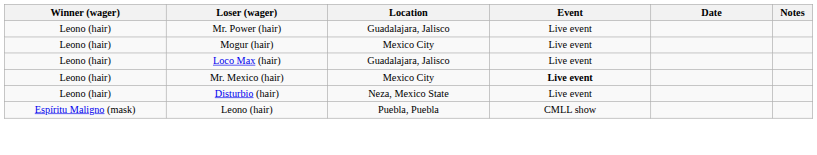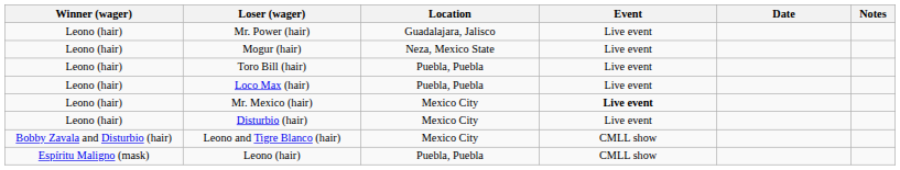Mogur (hair) | Location: Mexico City -> Neza, Mexico State
+ row: Leono (hair) | Toro Bill (hair) | Puebla, Puebla | Live event
Loco Max (hair) | Location: Guadalajara, Jalisco -> Puebla, Puebla
Disturbio (hair) | Location: Neza, Mexico State -> Mexico City
+ row: Bobby Zavala and Disturbio (hair) | Leono and Tigre Blanco (hair) | Mexico City | CMLL show
